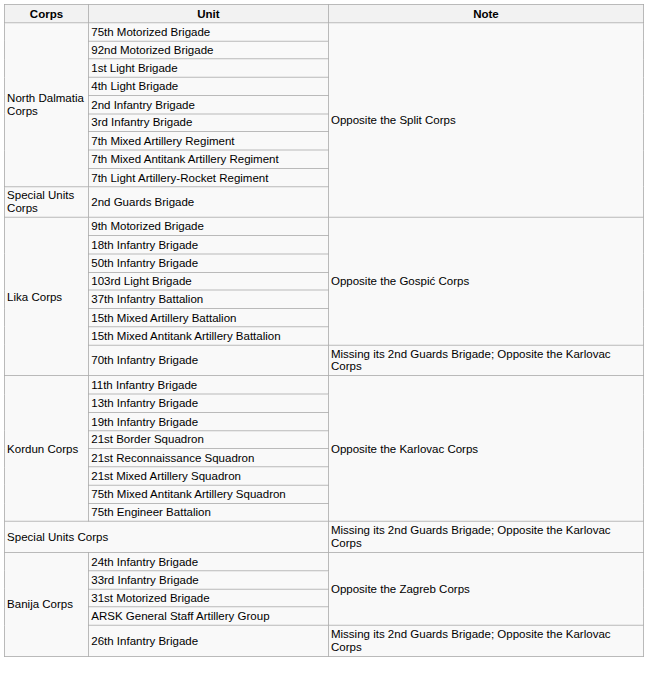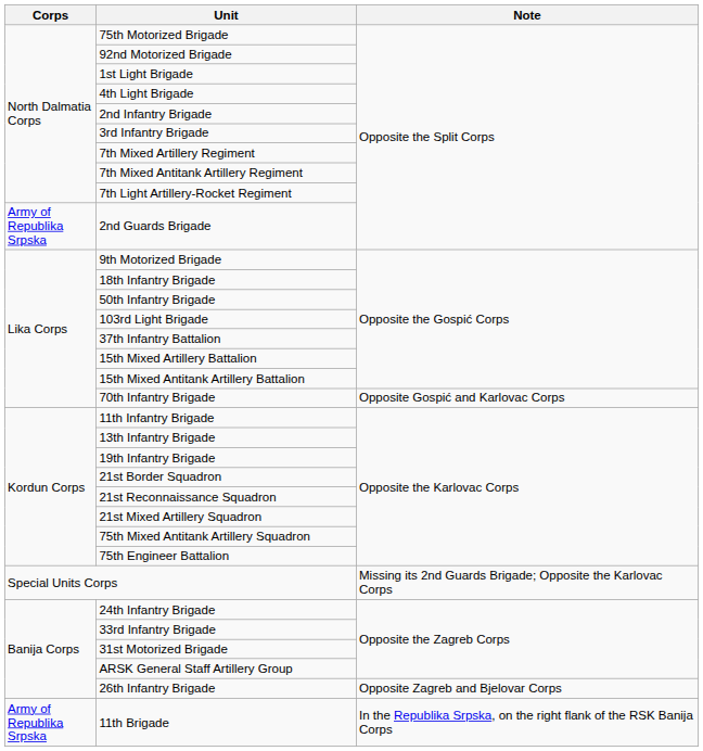2nd Guards Brigade | Corps: Special Units Corps -> Army of Republika Srpska
70th Infantry Brigade | Note: Missing its 2nd Guards Brigade; Opposite the Karlovac Corps -> Opposite Gospić and Karlovac Corps
26th Infantry Brigade | Note: Missing its 2nd Guards Brigade; Opposite the Karlovac Corps -> Opposite Zagreb and Bjelovar Corps
+ row: Army of Republika Srpska | 11th Brigade | In the Republika Srpska, on the right flank of the RSK Banija Corps
